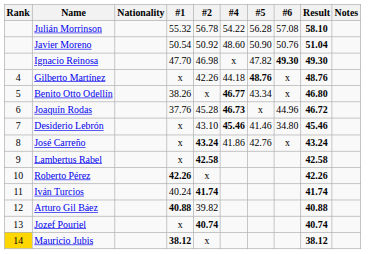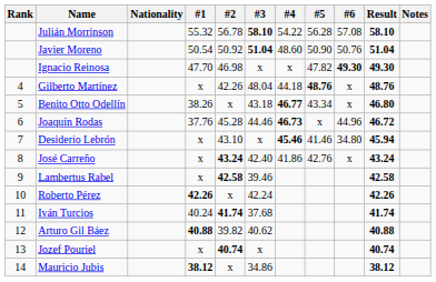+ column: #3 | 58.10 | 51.04 | x | 48.04 | 43.18 | 44.46 | x | 42.40 | 39.46 | 42.24 | 37.68 | 40.62 | x | 34.86
Desiderio Lebrón | Result: 45.46 -> 45.94
Mauricio Jubis | Rank: gold background -> no background
